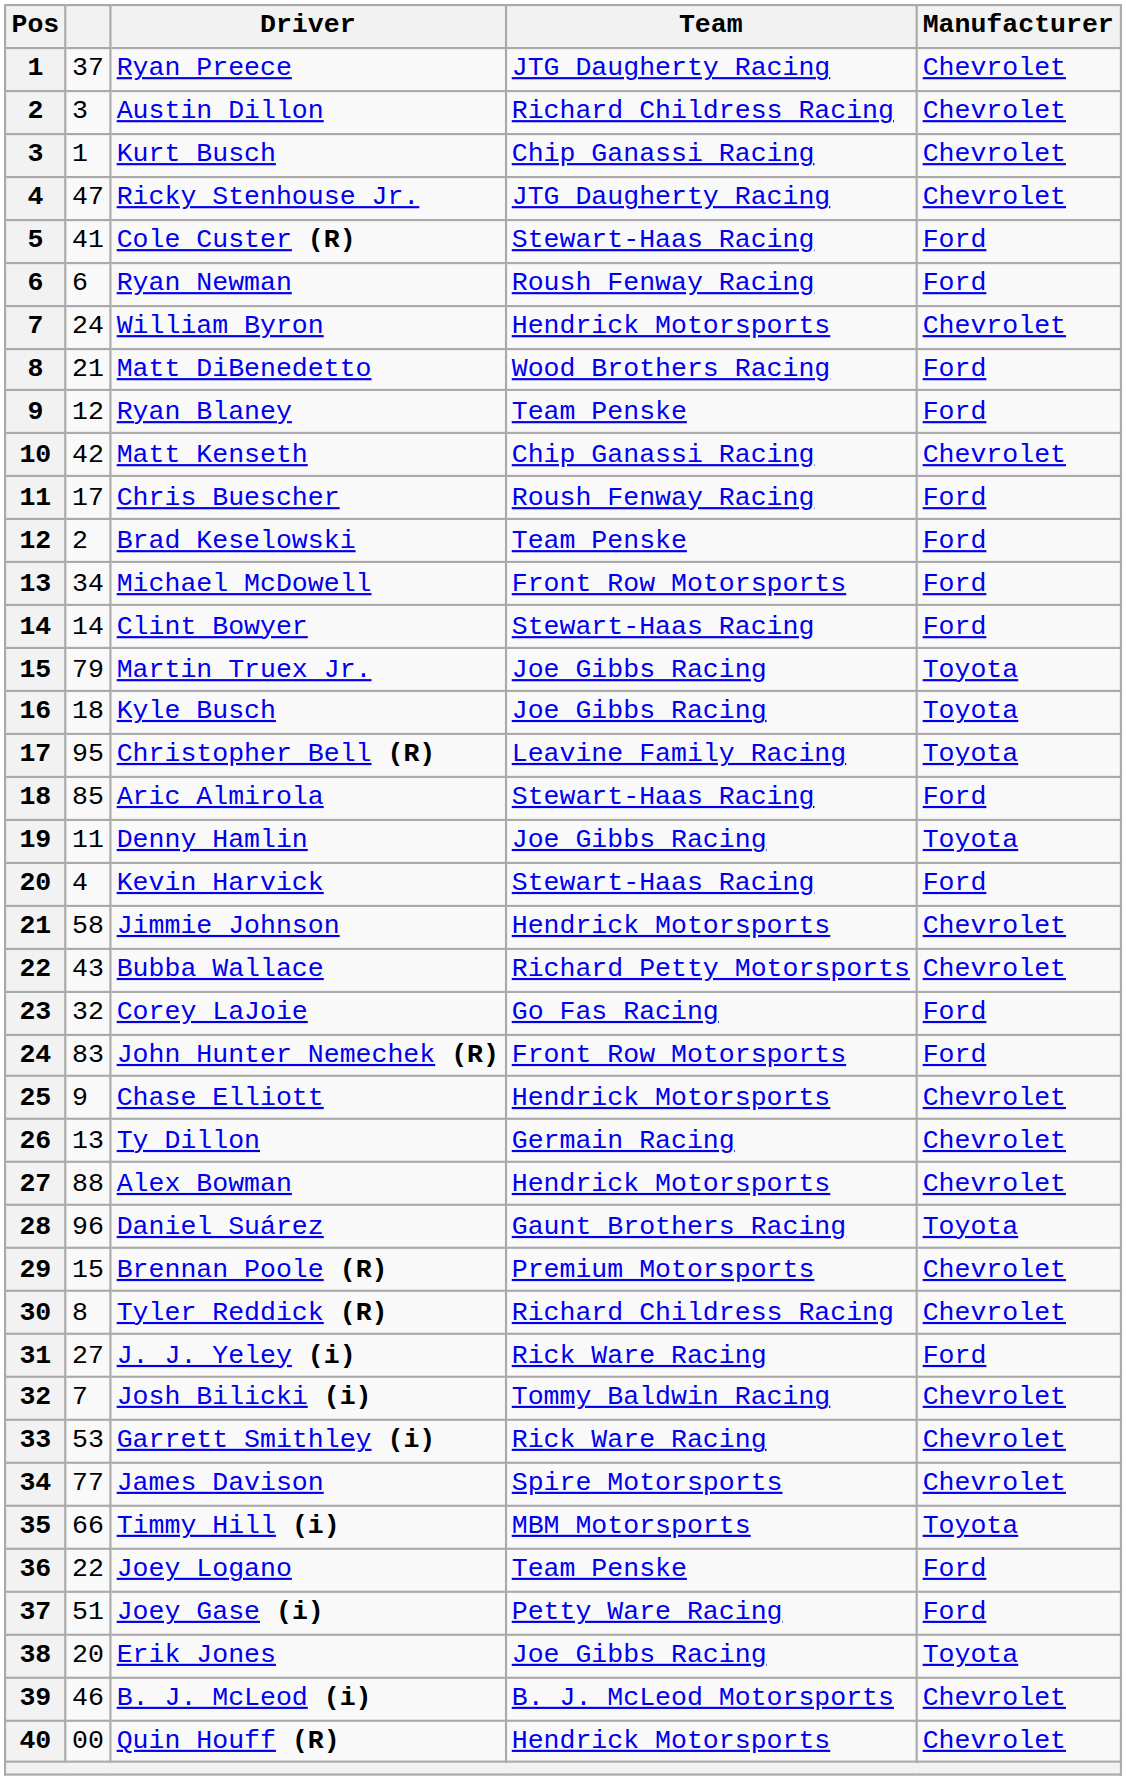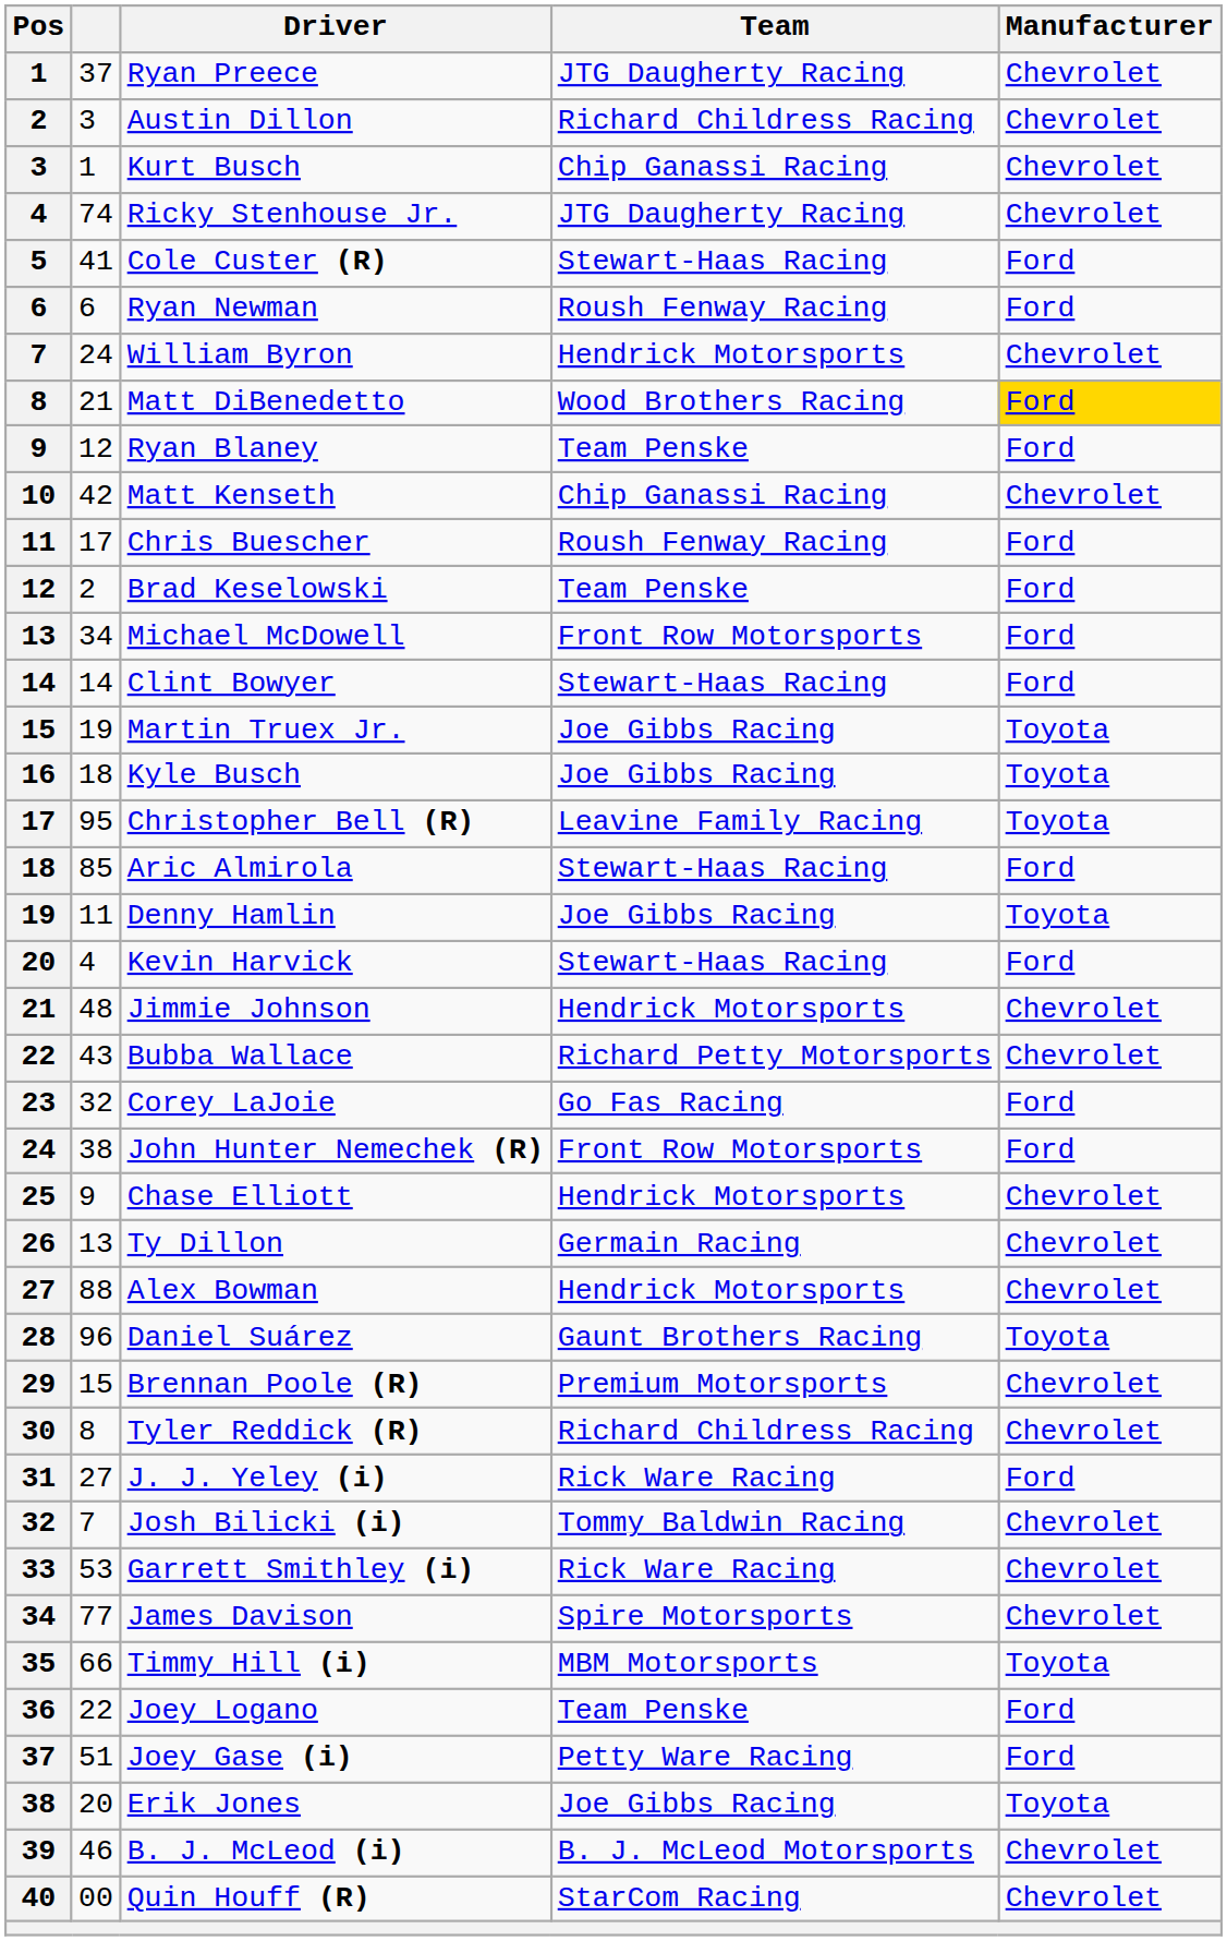Ricky Stenhouse Jr. | column 2: 47 -> 74
Matt DiBenedetto | Manufacturer: no background -> gold background
Martin Truex Jr. | column 2: 79 -> 19
Jimmie Johnson | column 2: 58 -> 48
John Hunter Nemechek (R) | column 2: 83 -> 38
Quin Houff (R) | Team: Hendrick Motorsports -> StarCom Racing
